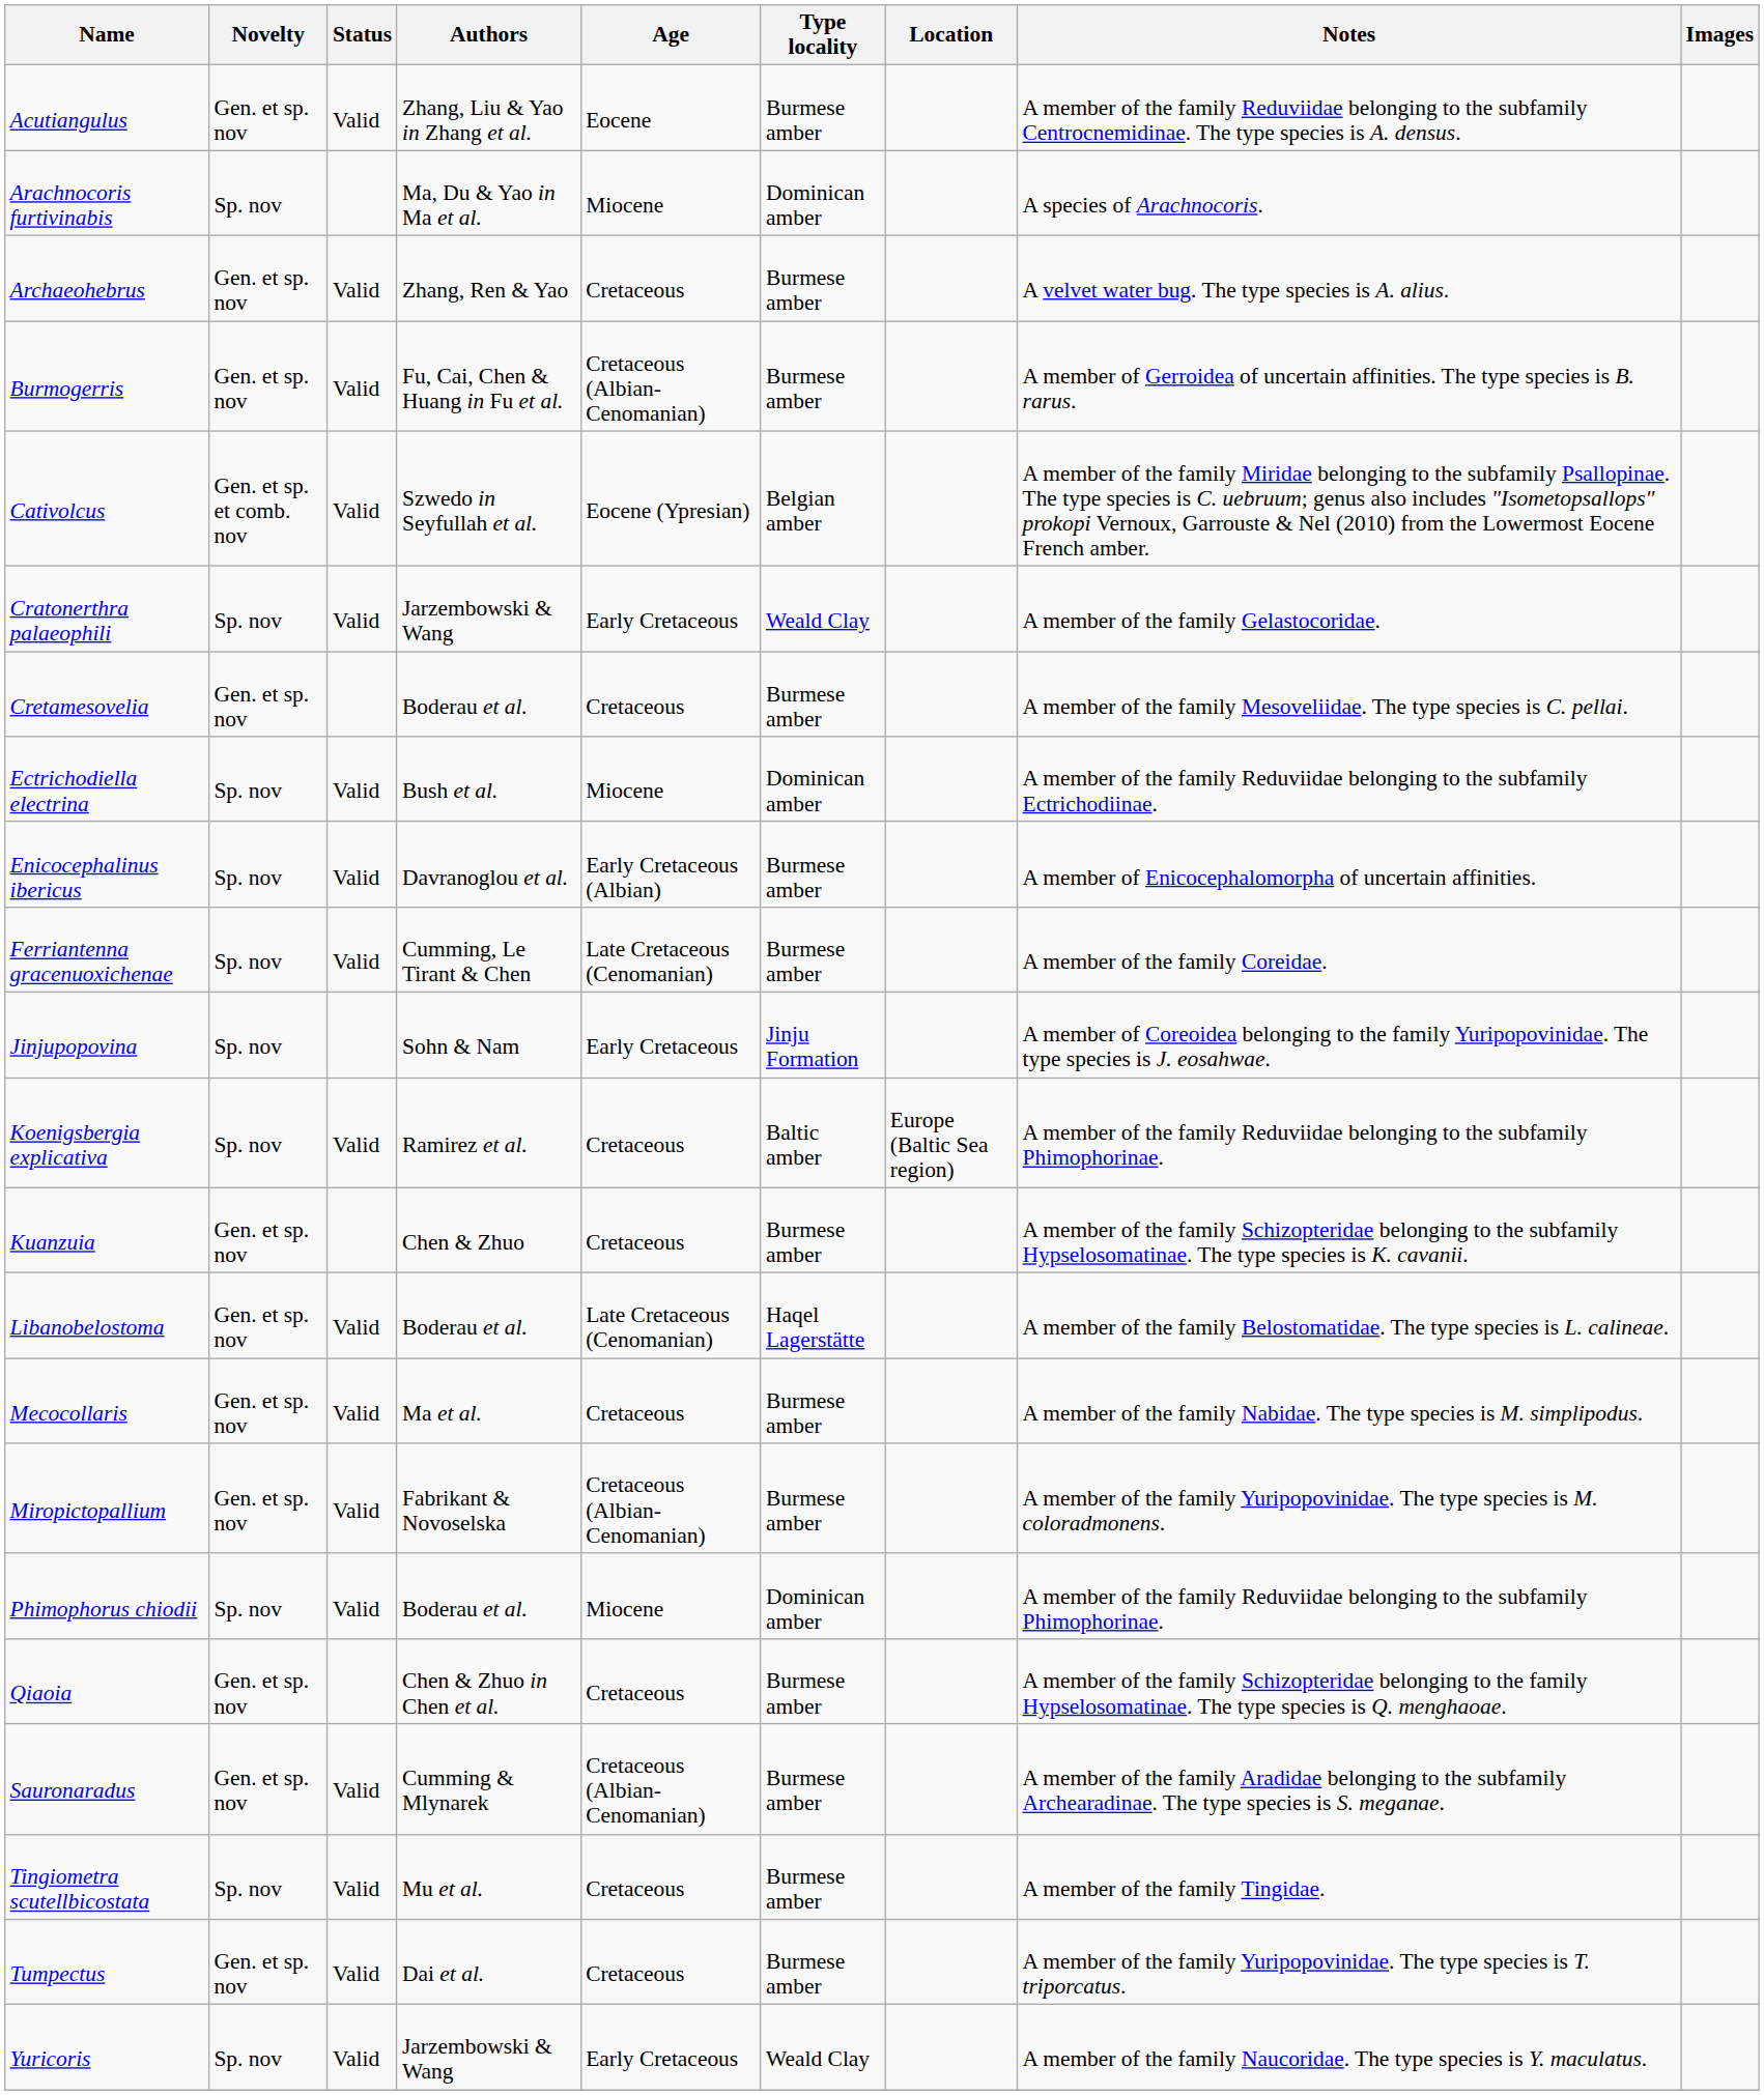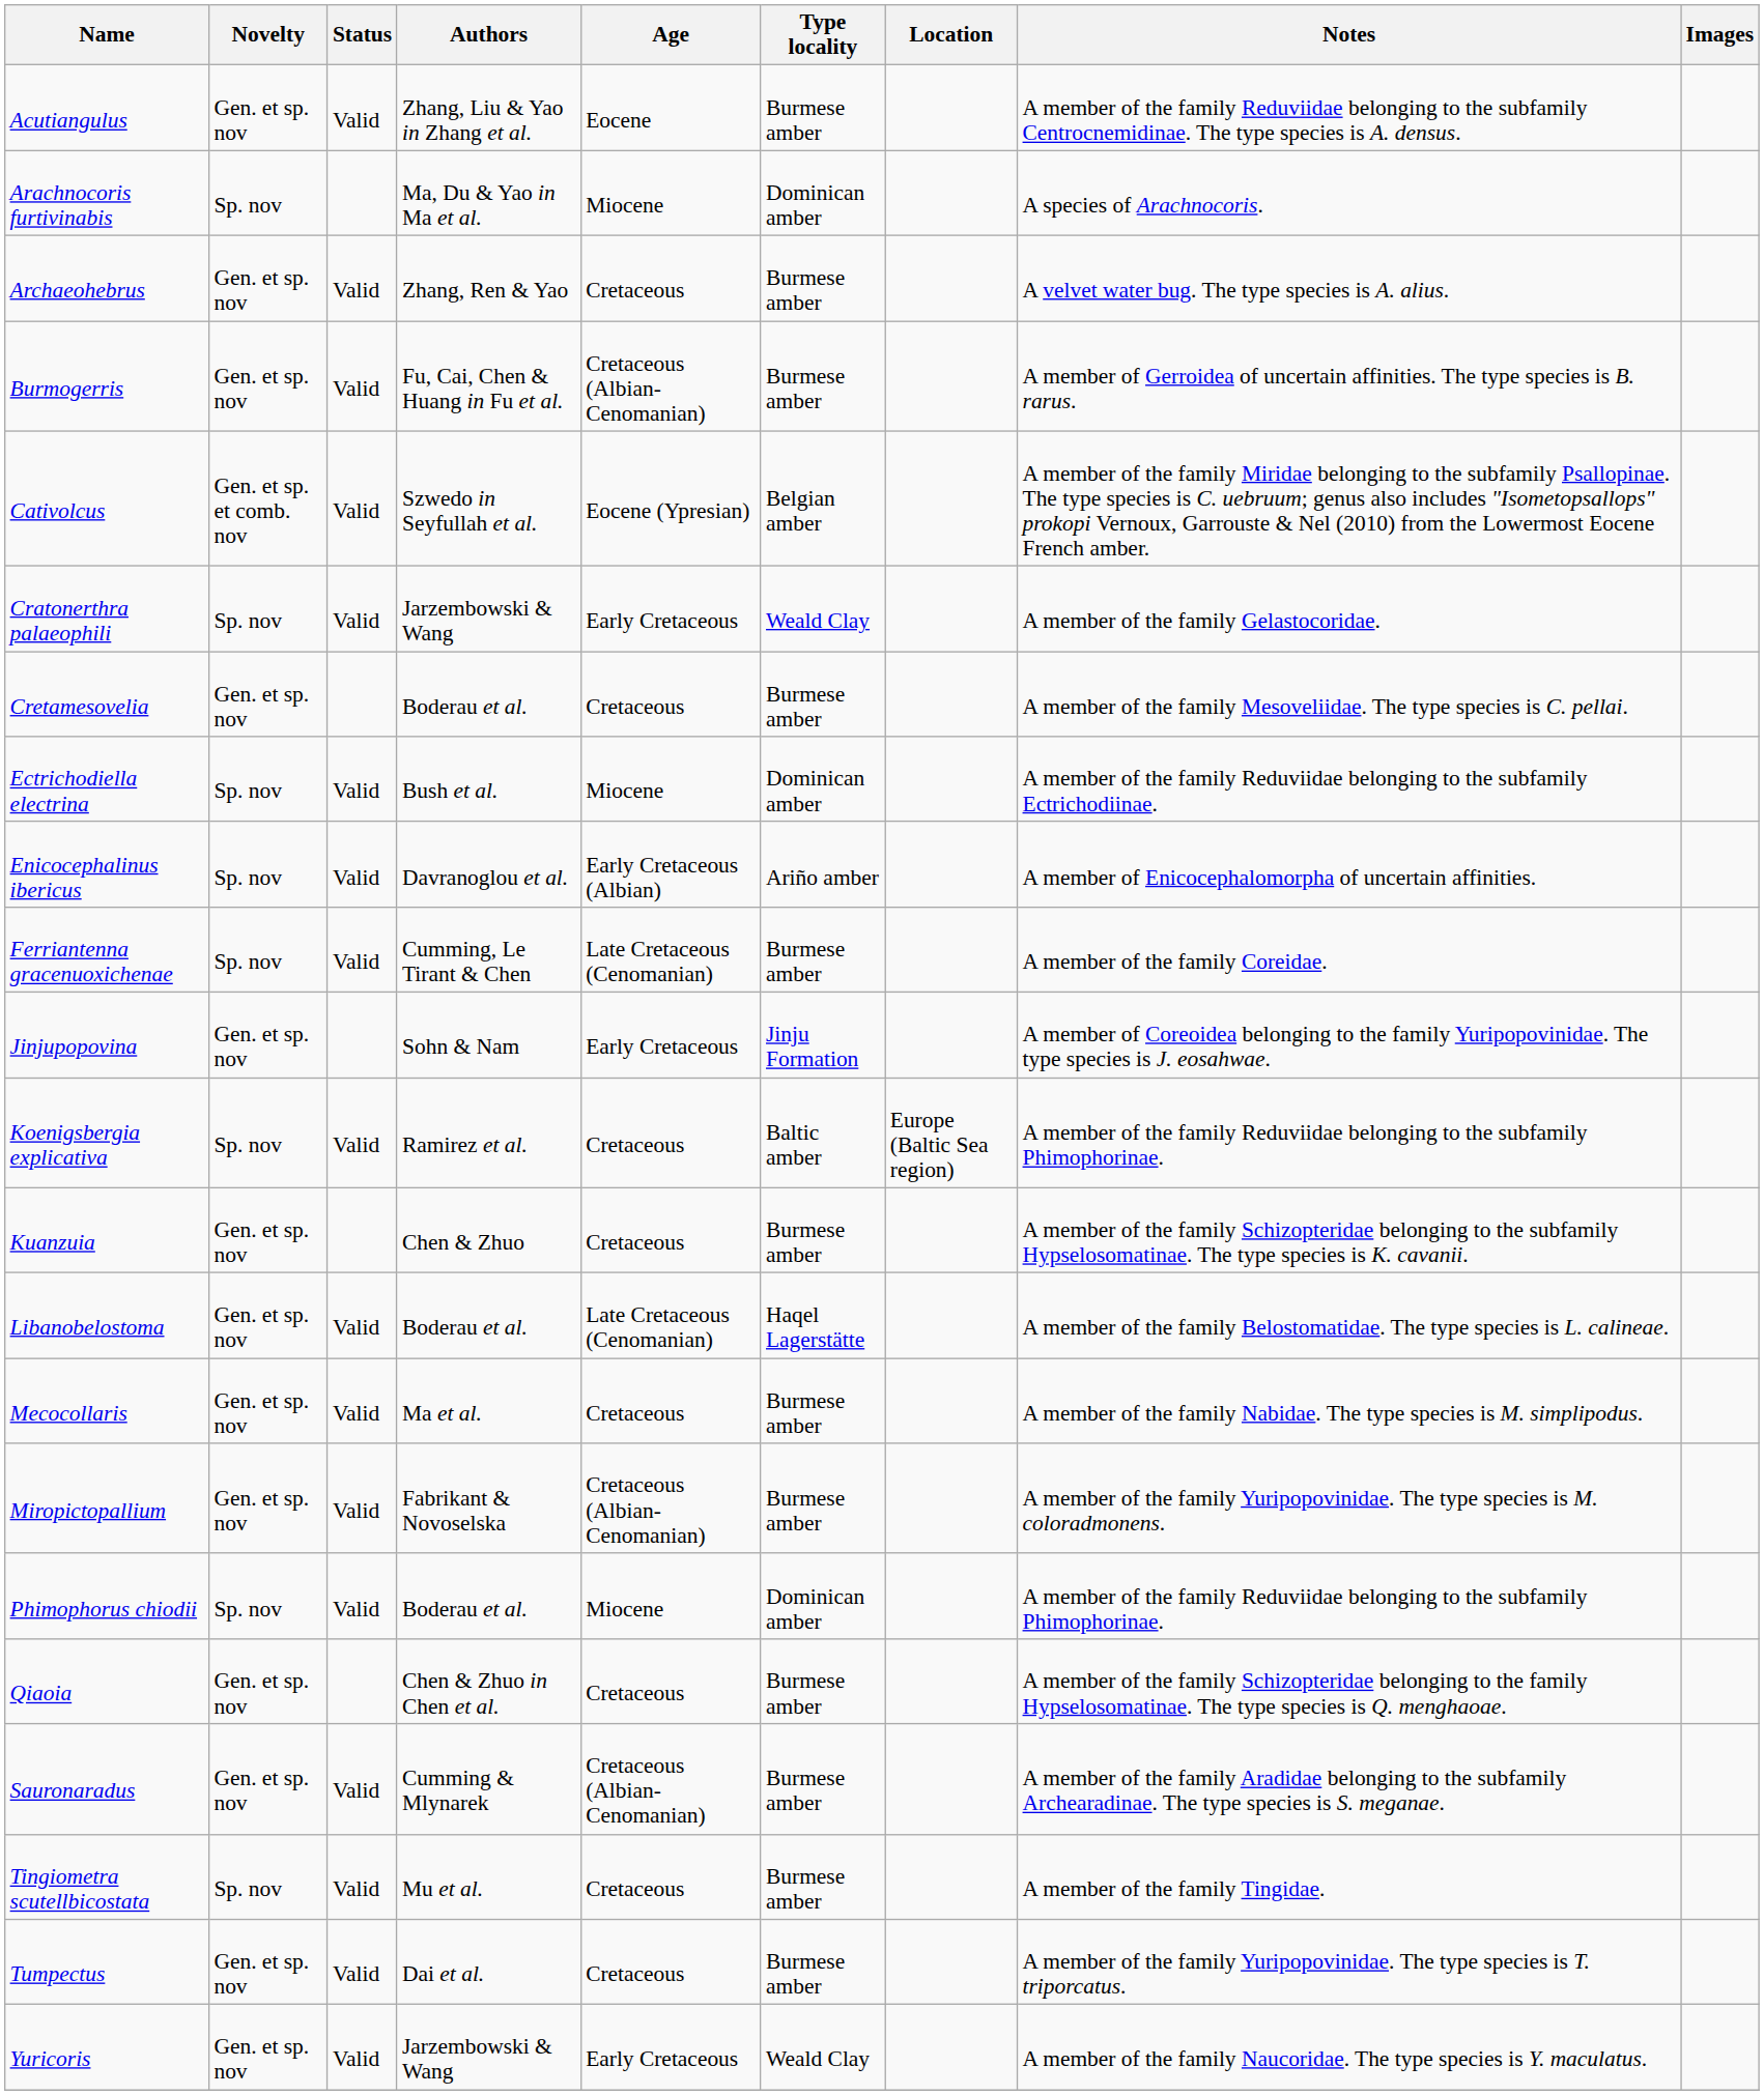Enicocephalinus ibericus | Type locality: Burmese amber -> Ariño amber
Jinjupopovina | Novelty: Sp. nov -> Gen. et sp. nov
Yuricoris | Novelty: Sp. nov -> Gen. et sp. nov
